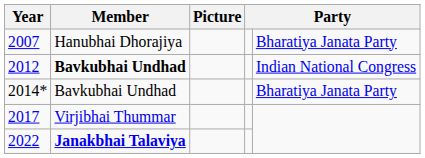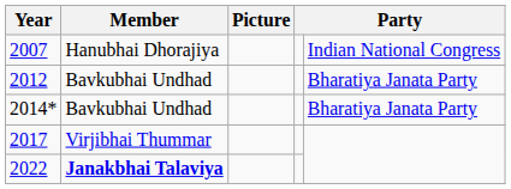2007 | column 5: Bharatiya Janata Party -> Indian National Congress
2012 | Member: bold -> normal
2012 | column 5: Indian National Congress -> Bharatiya Janata Party
